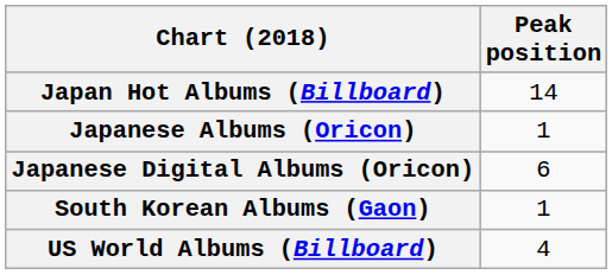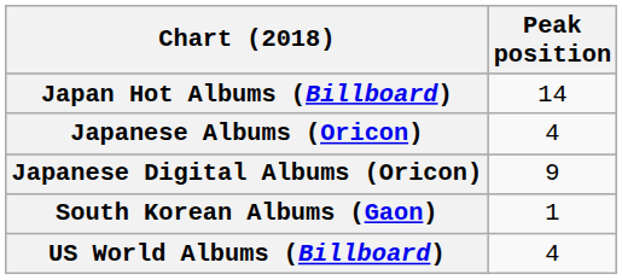Japanese Albums (Oricon) | Peak position: 1 -> 4
Japanese Digital Albums (Oricon) | Peak position: 6 -> 9
